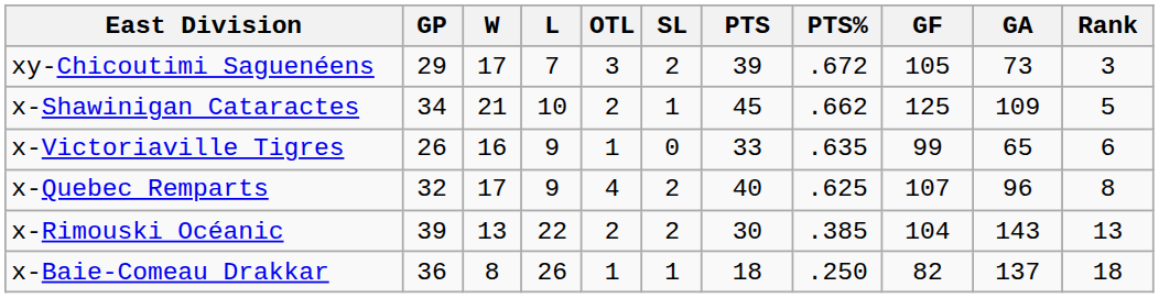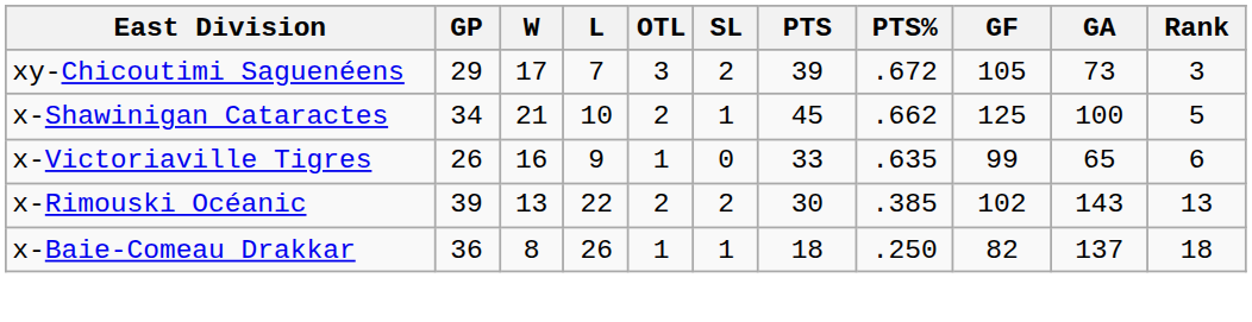x-Shawinigan Cataractes | GA: 109 -> 100
- row: x-Quebec Remparts | 32 | 17 | 9 | 4 | 2 | 40 | .625 | 107 | 96 | 8
x-Rimouski Océanic | GF: 104 -> 102
